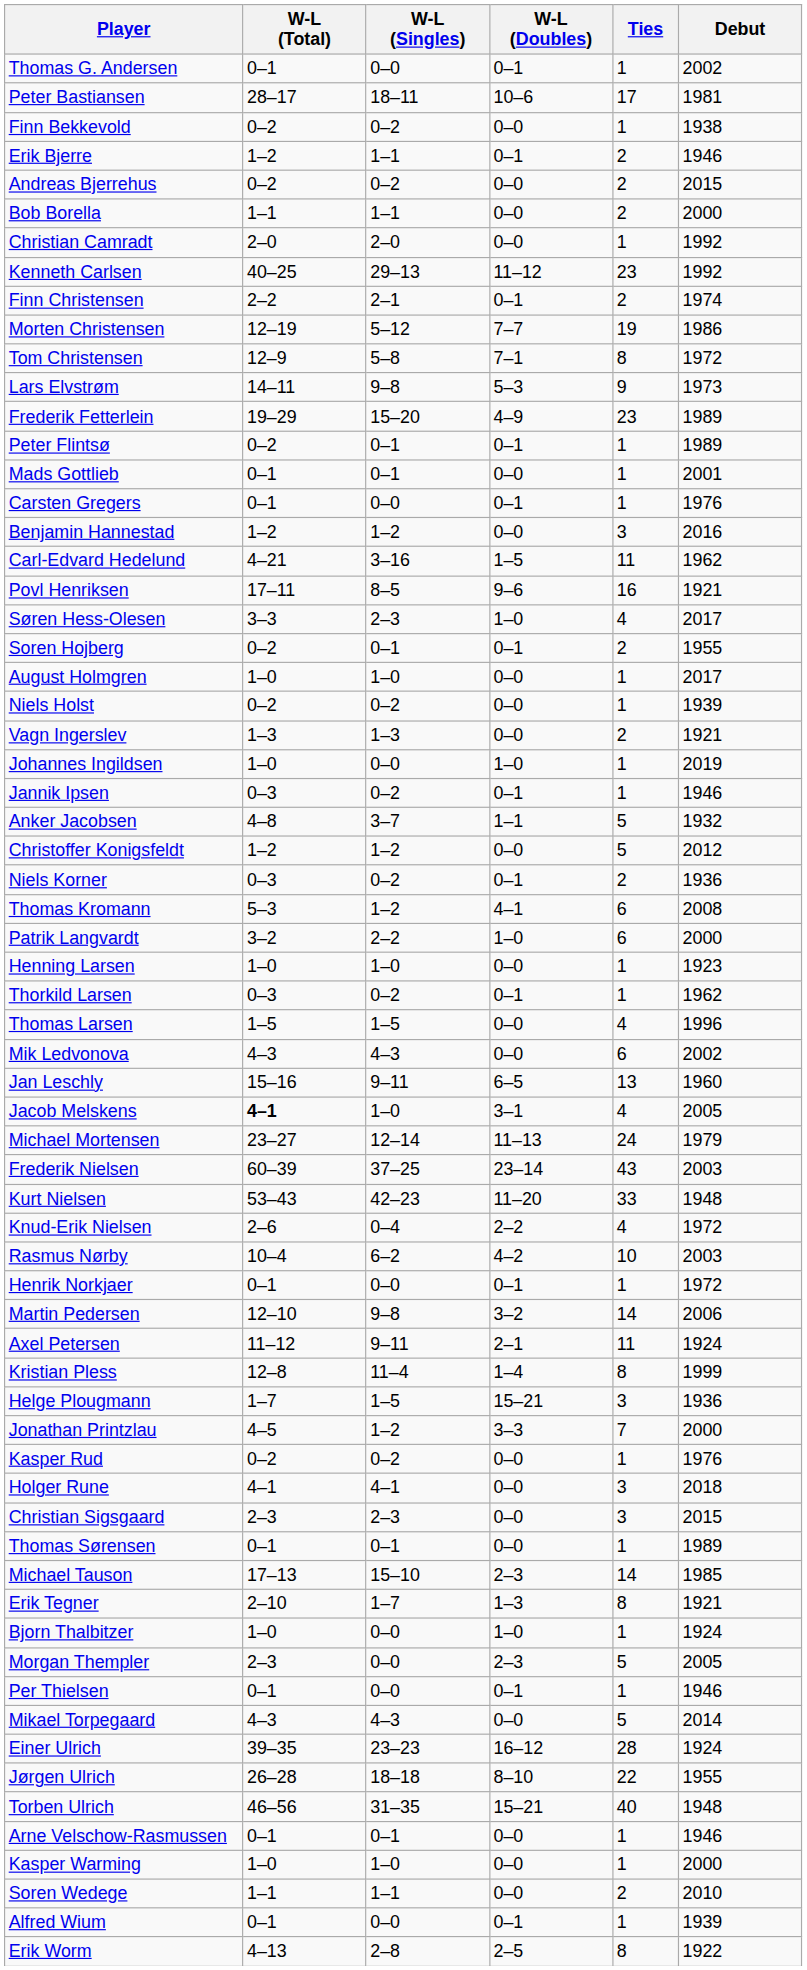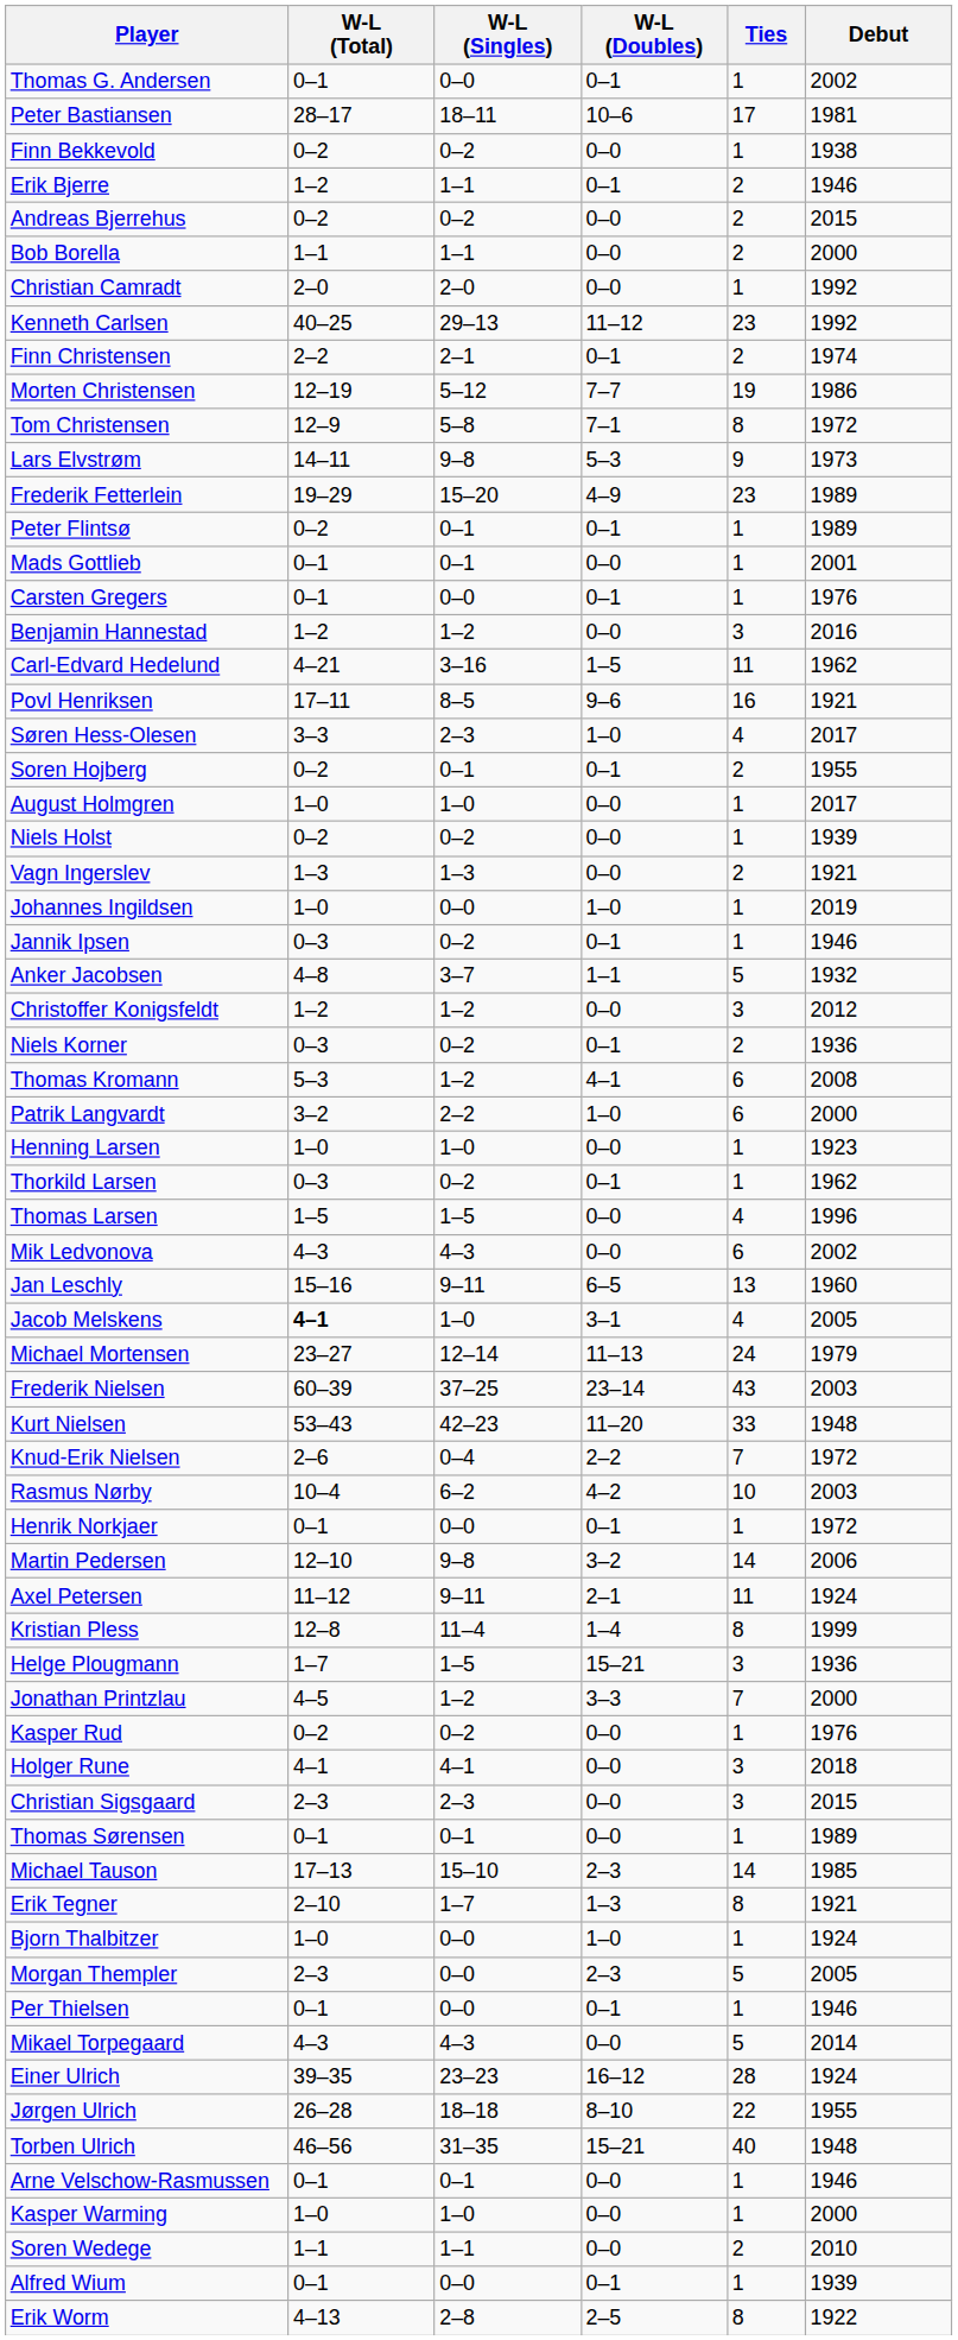Christoffer Konigsfeldt | Ties: 5 -> 3
Knud-Erik Nielsen | Ties: 4 -> 7
